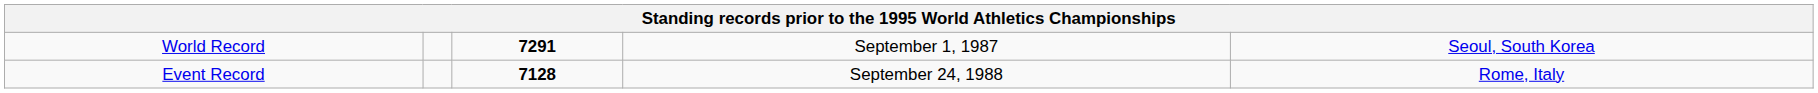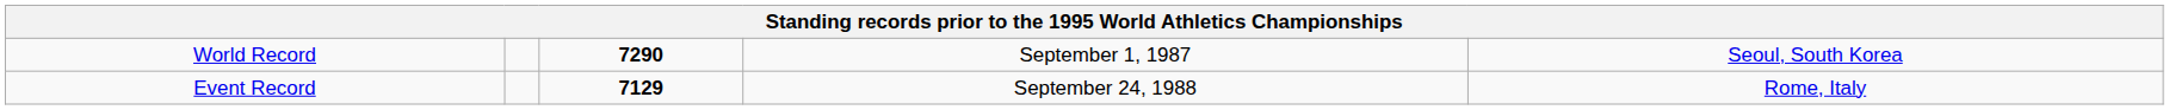World Record | column 3: 7291 -> 7290
Event Record | column 3: 7128 -> 7129
